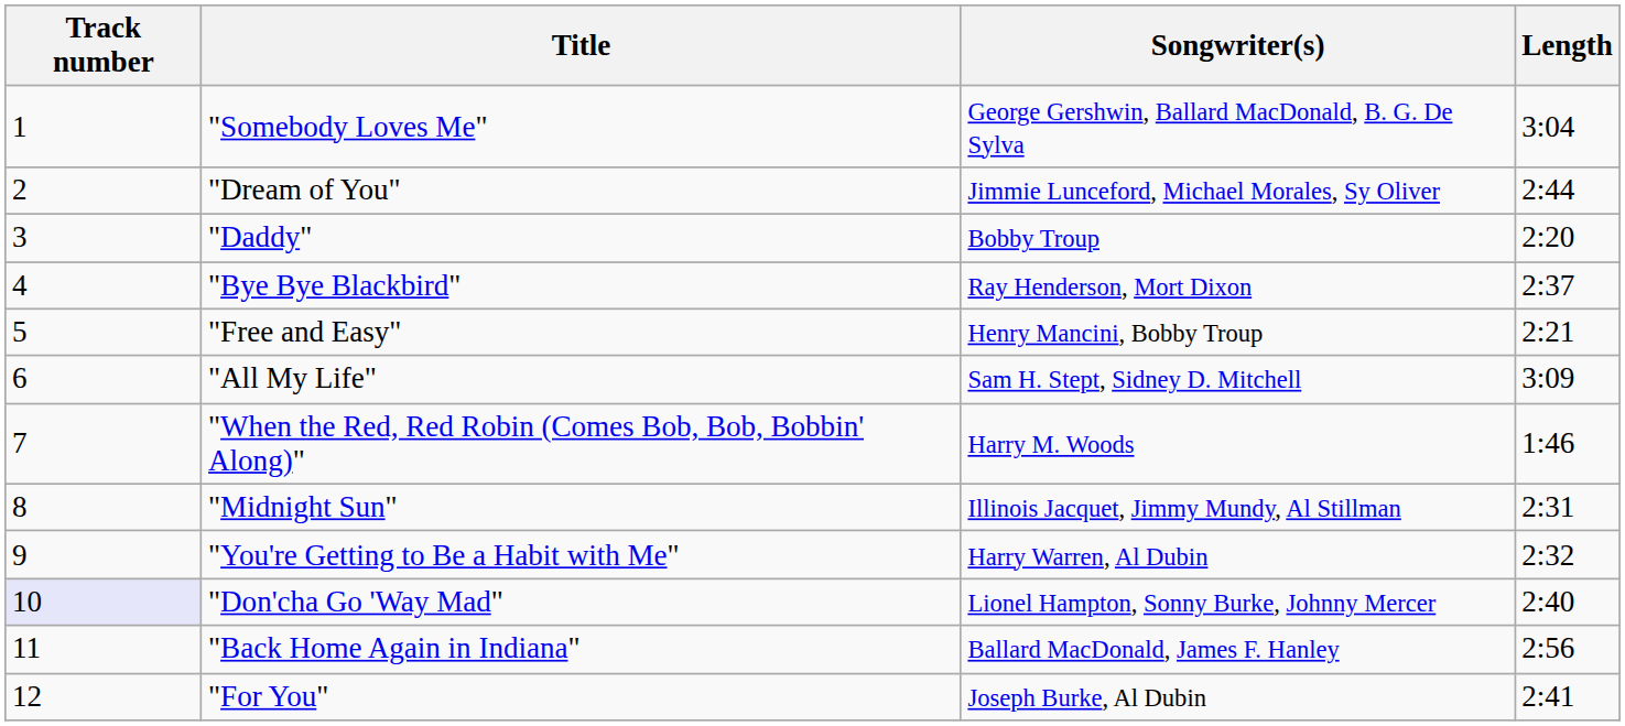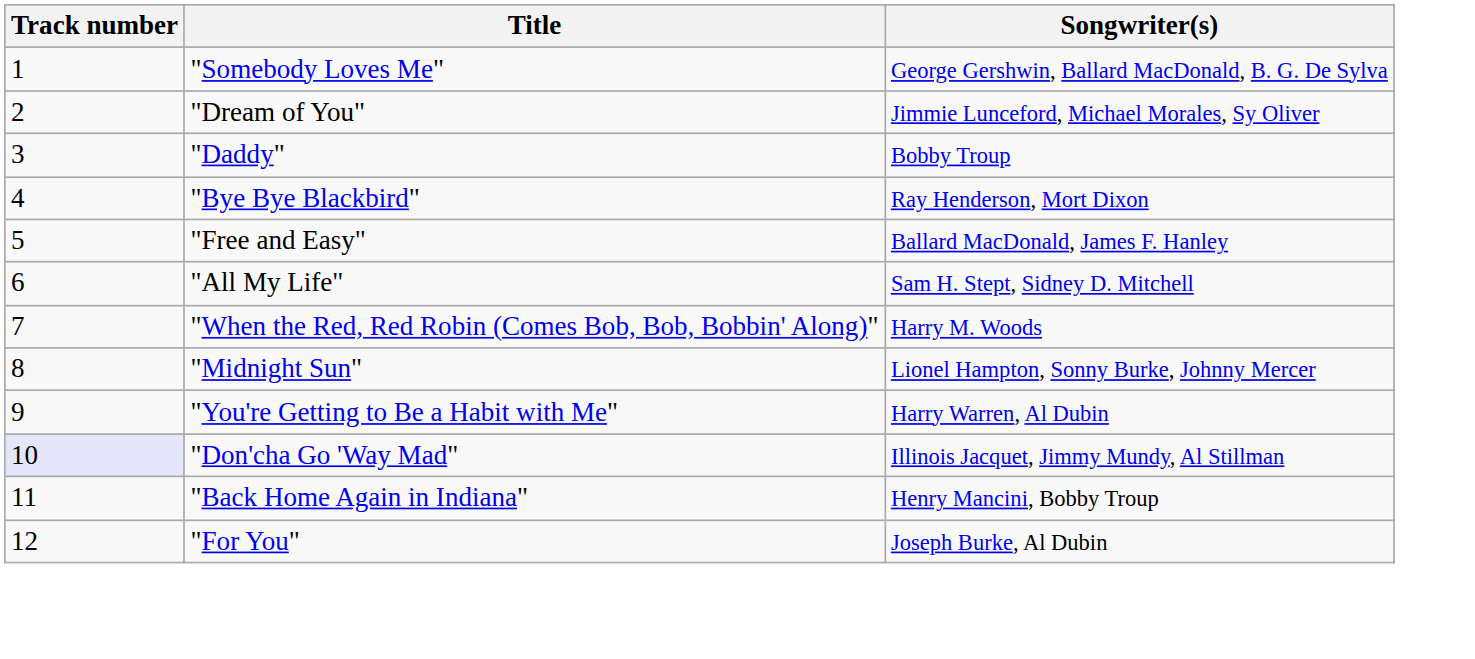- column: Length | 3:04 | 2:44 | 2:20 | 2:37 | 2:21 | 3:09 | 1:46 | 2:31 | 2:32 | 2:40 | 2:56 | 2:41
"Free and Easy" | Songwriter(s): Henry Mancini, Bobby Troup -> Ballard MacDonald, James F. Hanley
"Midnight Sun" | Songwriter(s): Illinois Jacquet, Jimmy Mundy, Al Stillman -> Lionel Hampton, Sonny Burke, Johnny Mercer
"Don'cha Go 'Way Mad" | Songwriter(s): Lionel Hampton, Sonny Burke, Johnny Mercer -> Illinois Jacquet, Jimmy Mundy, Al Stillman
"Back Home Again in Indiana" | Songwriter(s): Ballard MacDonald, James F. Hanley -> Henry Mancini, Bobby Troup
